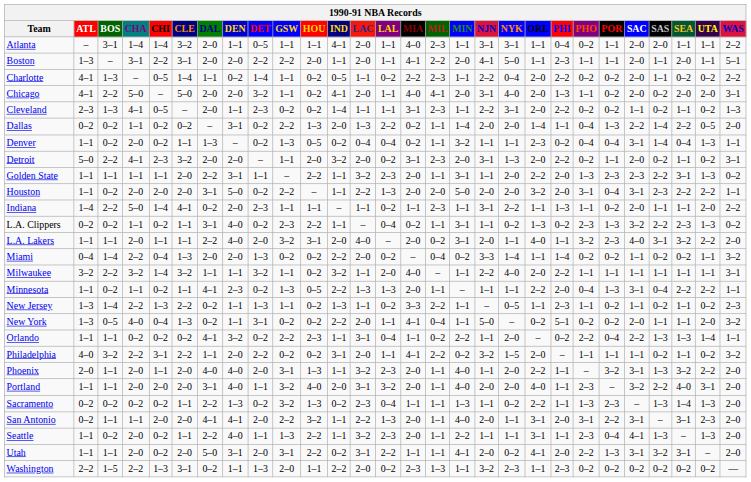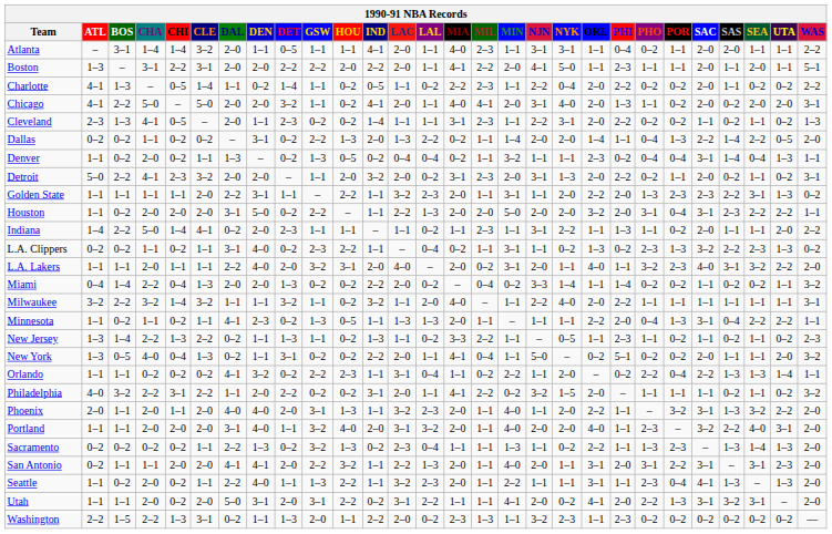Boston | IND: 1–1 -> 2–2
Minnesota | IND: 2–2 -> 1–1
